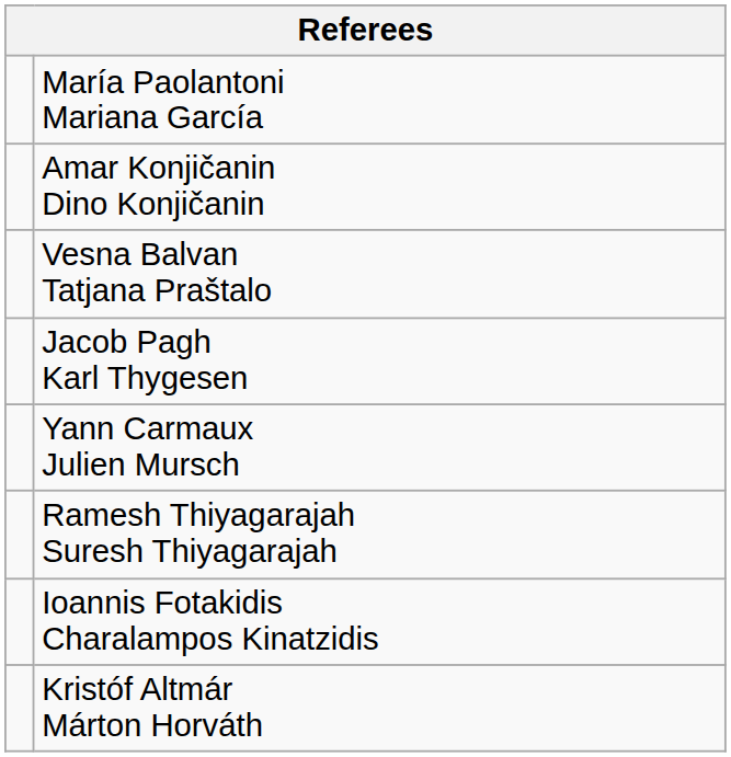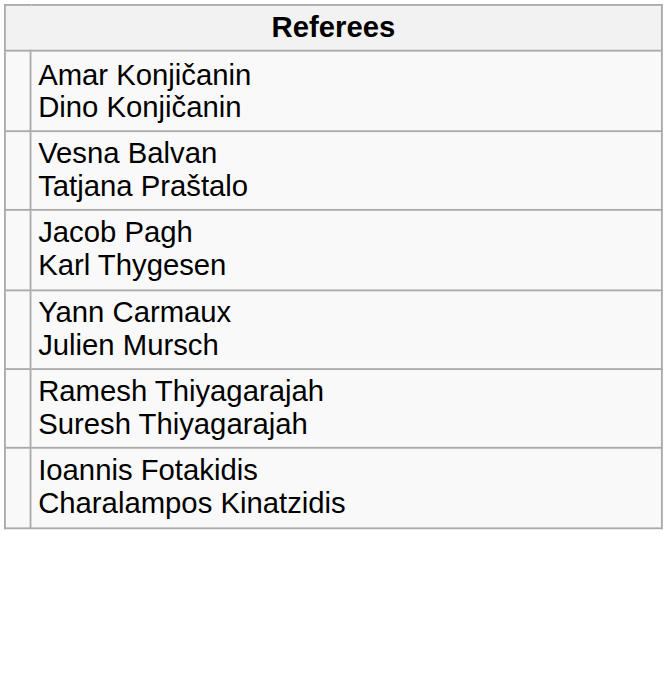- row: María Paolantoni Mariana García
- row: Kristóf Altmár Márton Horváth
